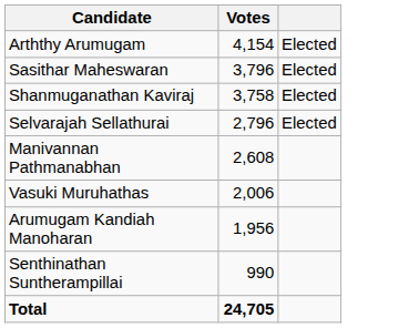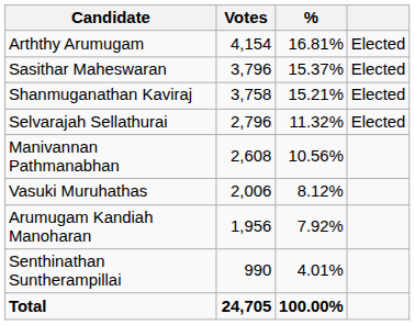+ column: % | 16.81% | 15.37% | 15.21% | 11.32% | 10.56% | 8.12% | 7.92% | 4.01% | 100.00%
